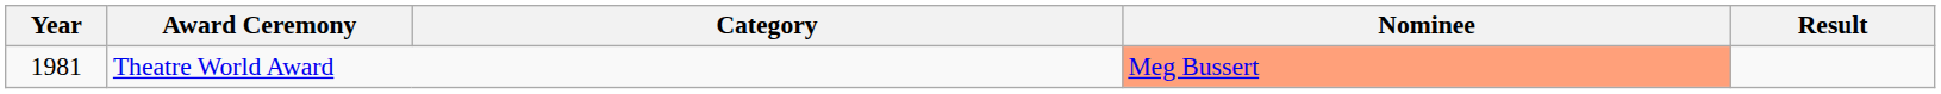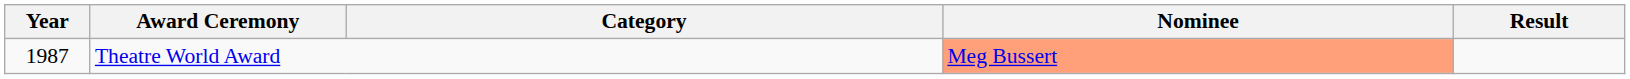Theatre World Award | Year: 1981 -> 1987
